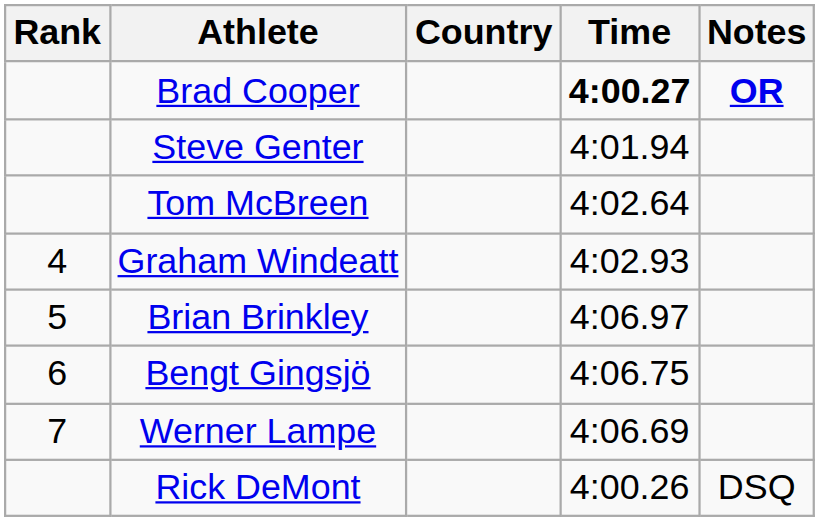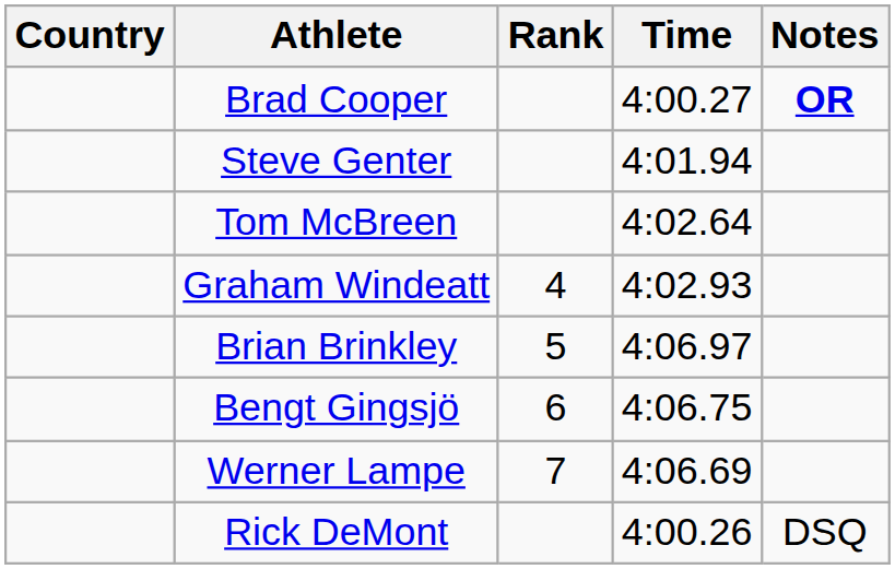columns swapped: Rank <-> Country
Brad Cooper | Time: bold -> normal
